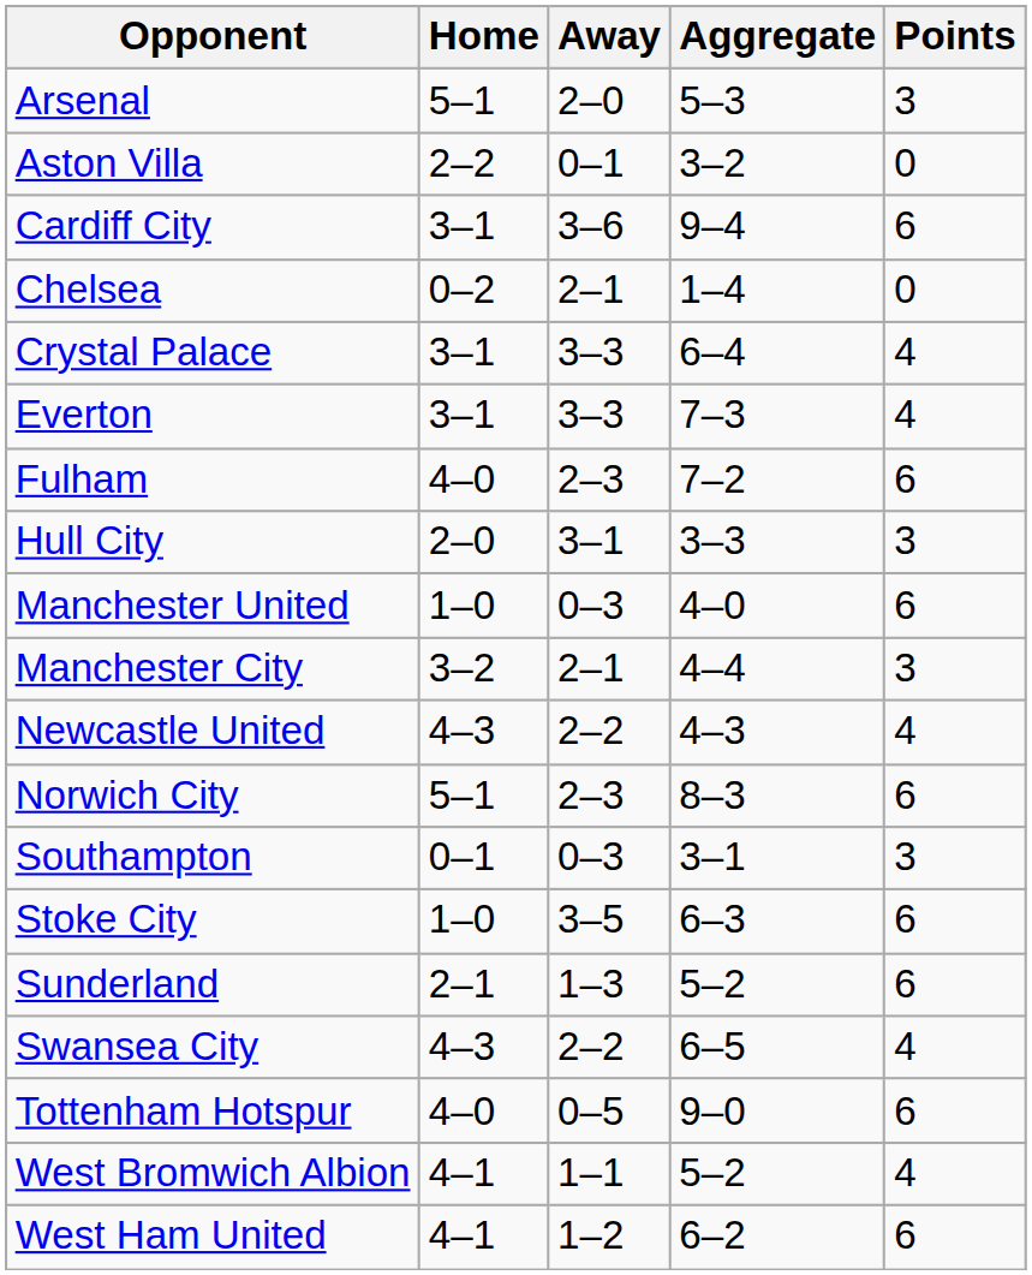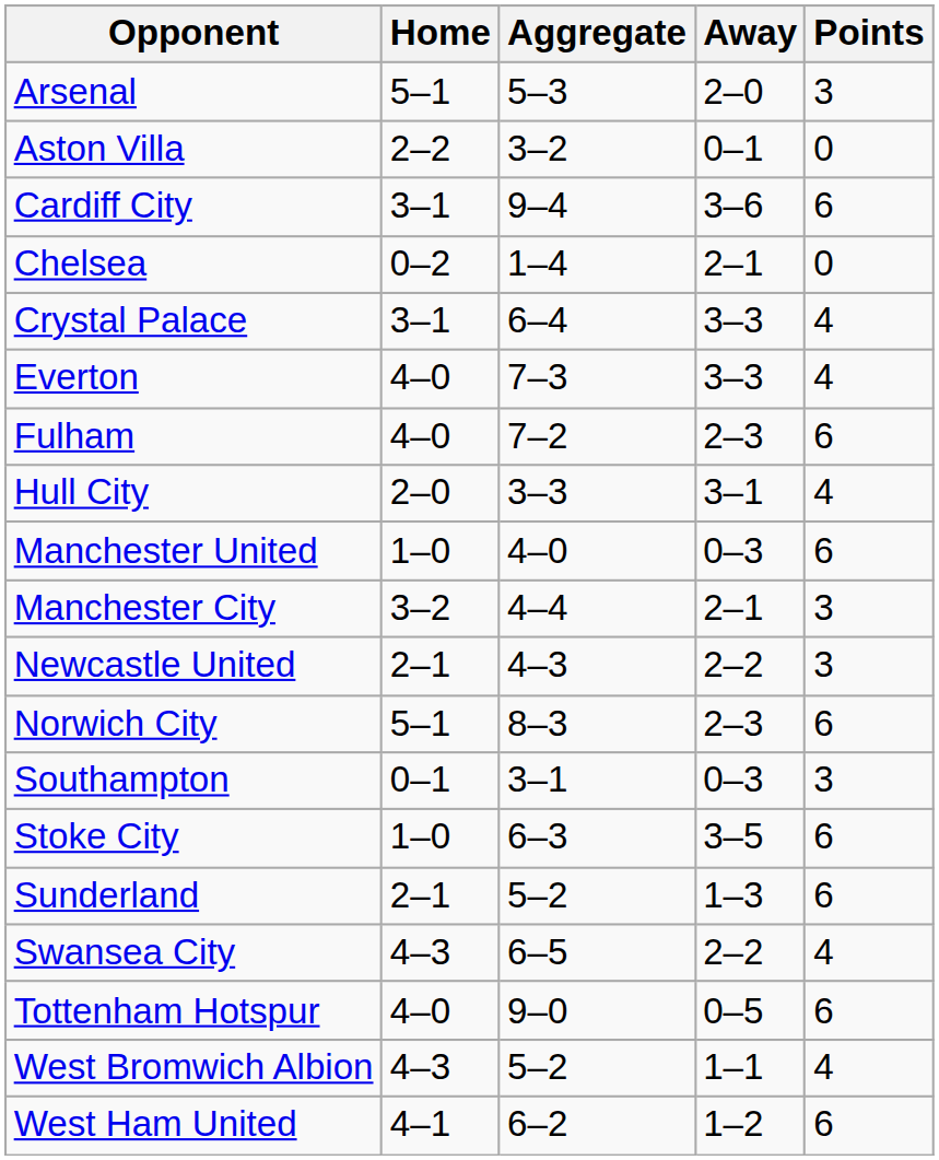columns swapped: Away <-> Aggregate
Everton | Home: 3–1 -> 4–0
Hull City | Points: 3 -> 4
Newcastle United | Home: 4–3 -> 2–1
Newcastle United | Points: 4 -> 3
West Bromwich Albion | Home: 4–1 -> 4–3
